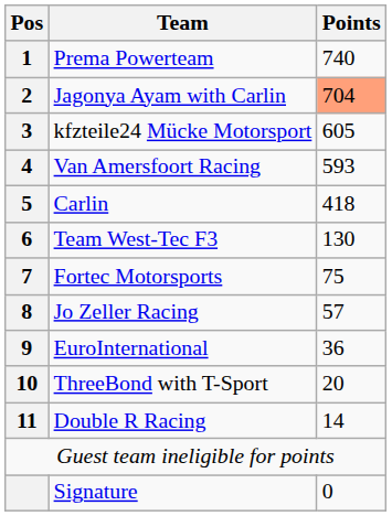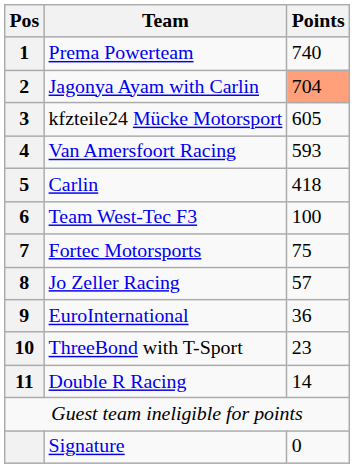Team West-Tec F3 | Points: 130 -> 100
ThreeBond with T-Sport | Points: 20 -> 23
